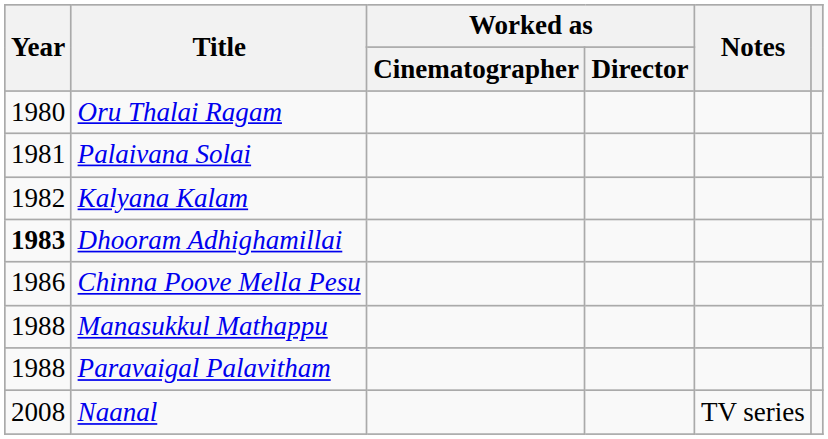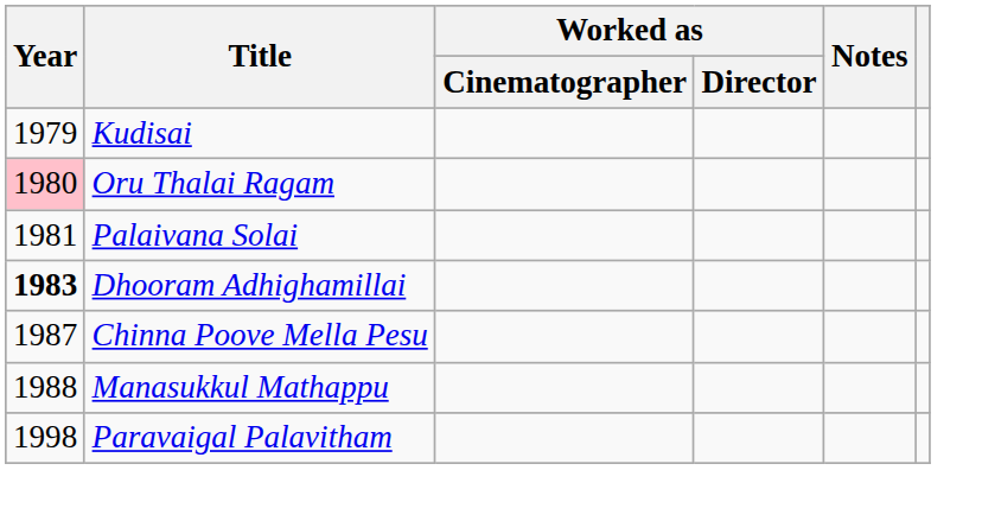+ row: 1979 | Kudisai
Oru Thalai Ragam | Year: no background -> pink background
- row: 1982 | Kalyana Kalam
Chinna Poove Mella Pesu | Year: 1986 -> 1987
Paravaigal Palavitham | Year: 1988 -> 1998
- row: 2008 | Naanal | TV series
